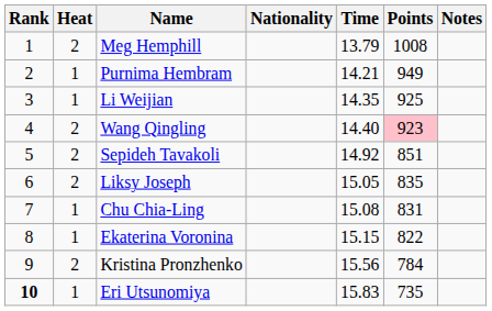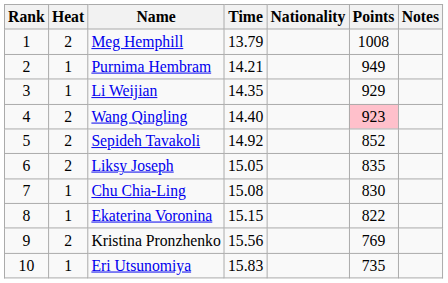columns swapped: Nationality <-> Time
Li Weijian | Points: 925 -> 929
Sepideh Tavakoli | Points: 851 -> 852
Chu Chia-Ling | Points: 831 -> 830
Kristina Pronzhenko | Points: 784 -> 769
Eri Utsunomiya | Rank: bold -> normal
